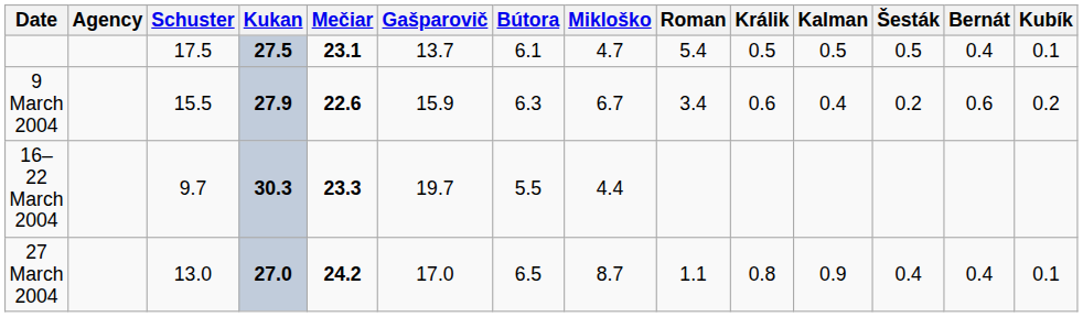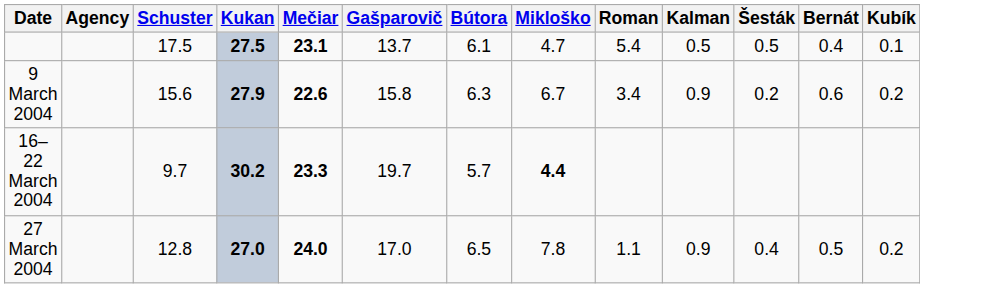- column: Králik | 0.5 | 0.6 | 0.8
9 March 2004 | Schuster: 15.5 -> 15.6
9 March 2004 | Gašparovič: 15.9 -> 15.8
9 March 2004 | Kalman: 0.4 -> 0.9
16–22 March 2004 | Kukan: 30.3 -> 30.2
16–22 March 2004 | Bútora: 5.5 -> 5.7
16–22 March 2004 | Mikloško: normal -> bold
27 March 2004 | Schuster: 13.0 -> 12.8
27 March 2004 | Mečiar: 24.2 -> 24.0
27 March 2004 | Mikloško: 8.7 -> 7.8
27 March 2004 | Bernát: 0.4 -> 0.5
27 March 2004 | Kubík: 0.1 -> 0.2
